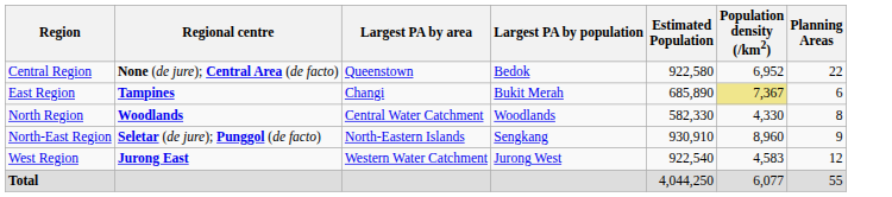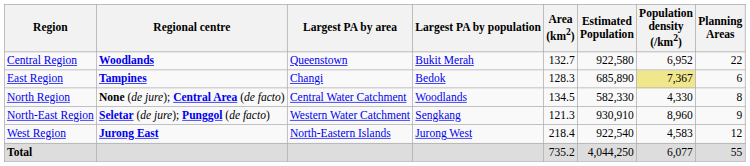+ column: Area (km2) | 132.7 | 128.3 | 134.5 | 121.3 | 218.4 | 735.2
Central Region | Regional centre: None (de jure); Central Area (de facto) -> Woodlands
Central Region | Largest PA by population: Bedok -> Bukit Merah
East Region | Largest PA by population: Bukit Merah -> Bedok
North Region | Regional centre: Woodlands -> None (de jure); Central Area (de facto)
North-East Region | Largest PA by area: North-Eastern Islands -> Western Water Catchment
West Region | Largest PA by area: Western Water Catchment -> North-Eastern Islands
